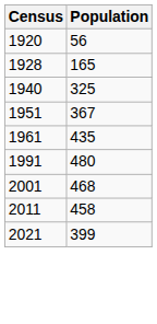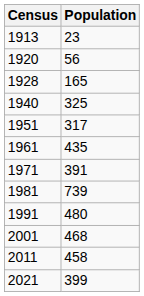+ row: 1913 | 23
1951 | Population: 367 -> 317
+ row: 1971 | 391
+ row: 1981 | 739
